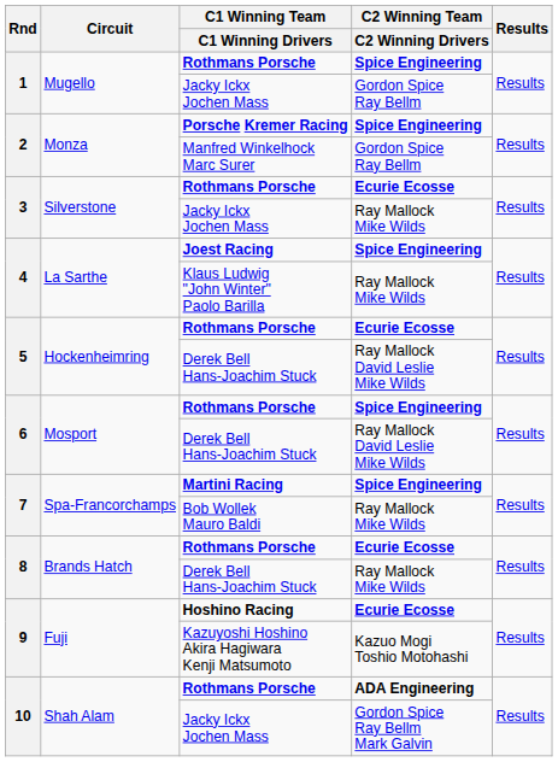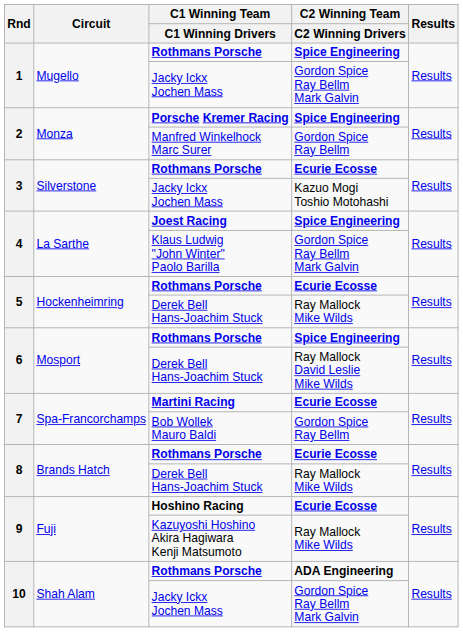1 / Jacky Ickx Jochen Mass | C2 Winning Team / C2 Winning Drivers: Gordon Spice Ray Bellm -> Gordon Spice Ray Bellm Mark Galvin
3 / Jacky Ickx Jochen Mass | C2 Winning Team / C2 Winning Drivers: Ray Mallock Mike Wilds -> Kazuo Mogi Toshio Motohashi
Klaus Ludwig "John Winter" Paolo Barilla | C2 Winning Team / C2 Winning Drivers: Ray Mallock Mike Wilds -> Gordon Spice Ray Bellm Mark Galvin
5 / Derek Bell Hans-Joachim Stuck | C2 Winning Team / C2 Winning Drivers: Ray Mallock David Leslie Mike Wilds -> Ray Mallock Mike Wilds
Martini Racing | C2 Winning Team / C2 Winning Drivers: Spice Engineering -> Ecurie Ecosse
Bob Wollek Mauro Baldi | C2 Winning Team / C2 Winning Drivers: Ray Mallock Mike Wilds -> Gordon Spice Ray Bellm
Kazuyoshi Hoshino Akira Hagiwara Kenji Matsumoto | C2 Winning Team / C2 Winning Drivers: Kazuo Mogi Toshio Motohashi -> Ray Mallock Mike Wilds
